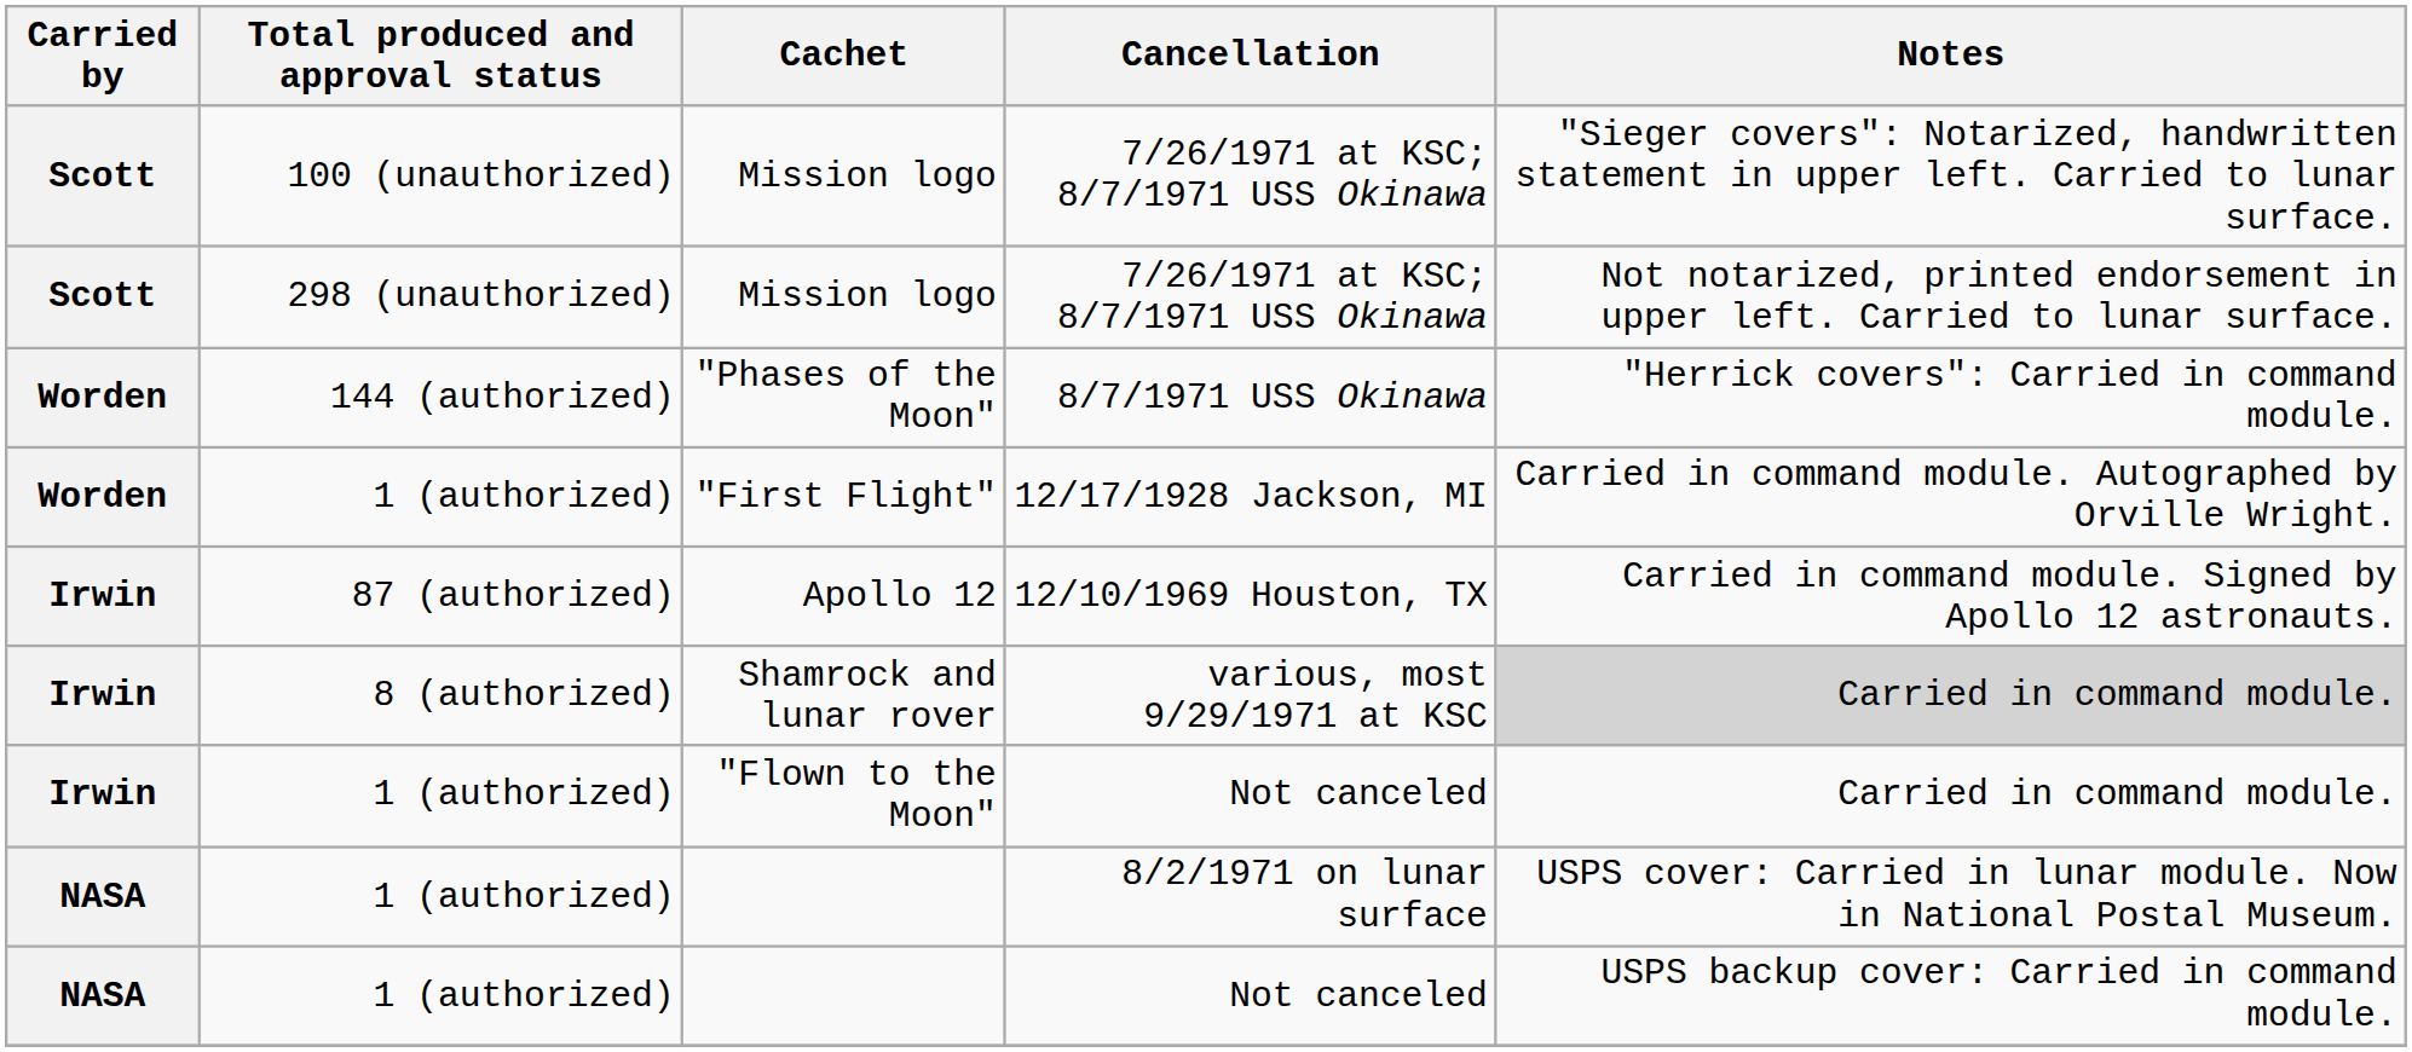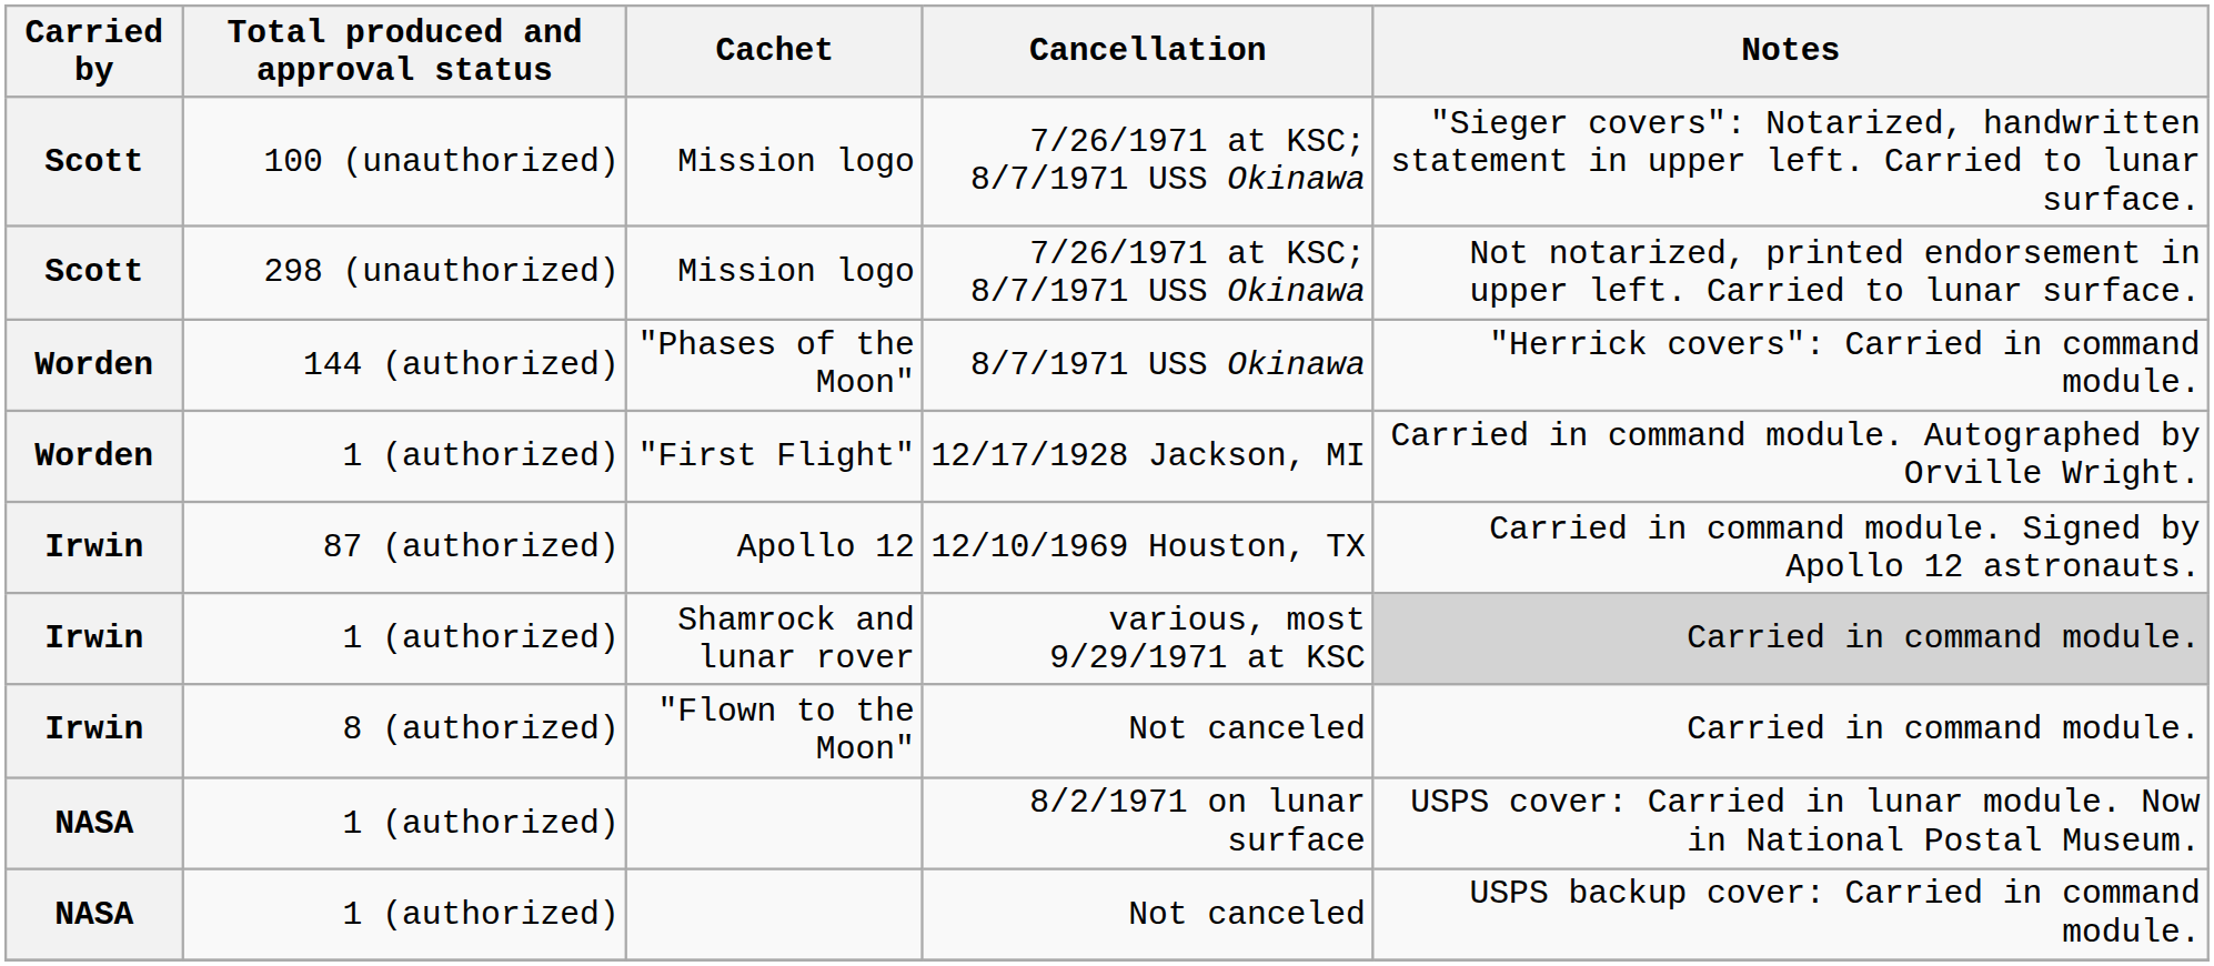Shamrock and lunar rover | Total produced and approval status: 8 (authorized) -> 1 (authorized)
"Flown to the Moon" | Total produced and approval status: 1 (authorized) -> 8 (authorized)
